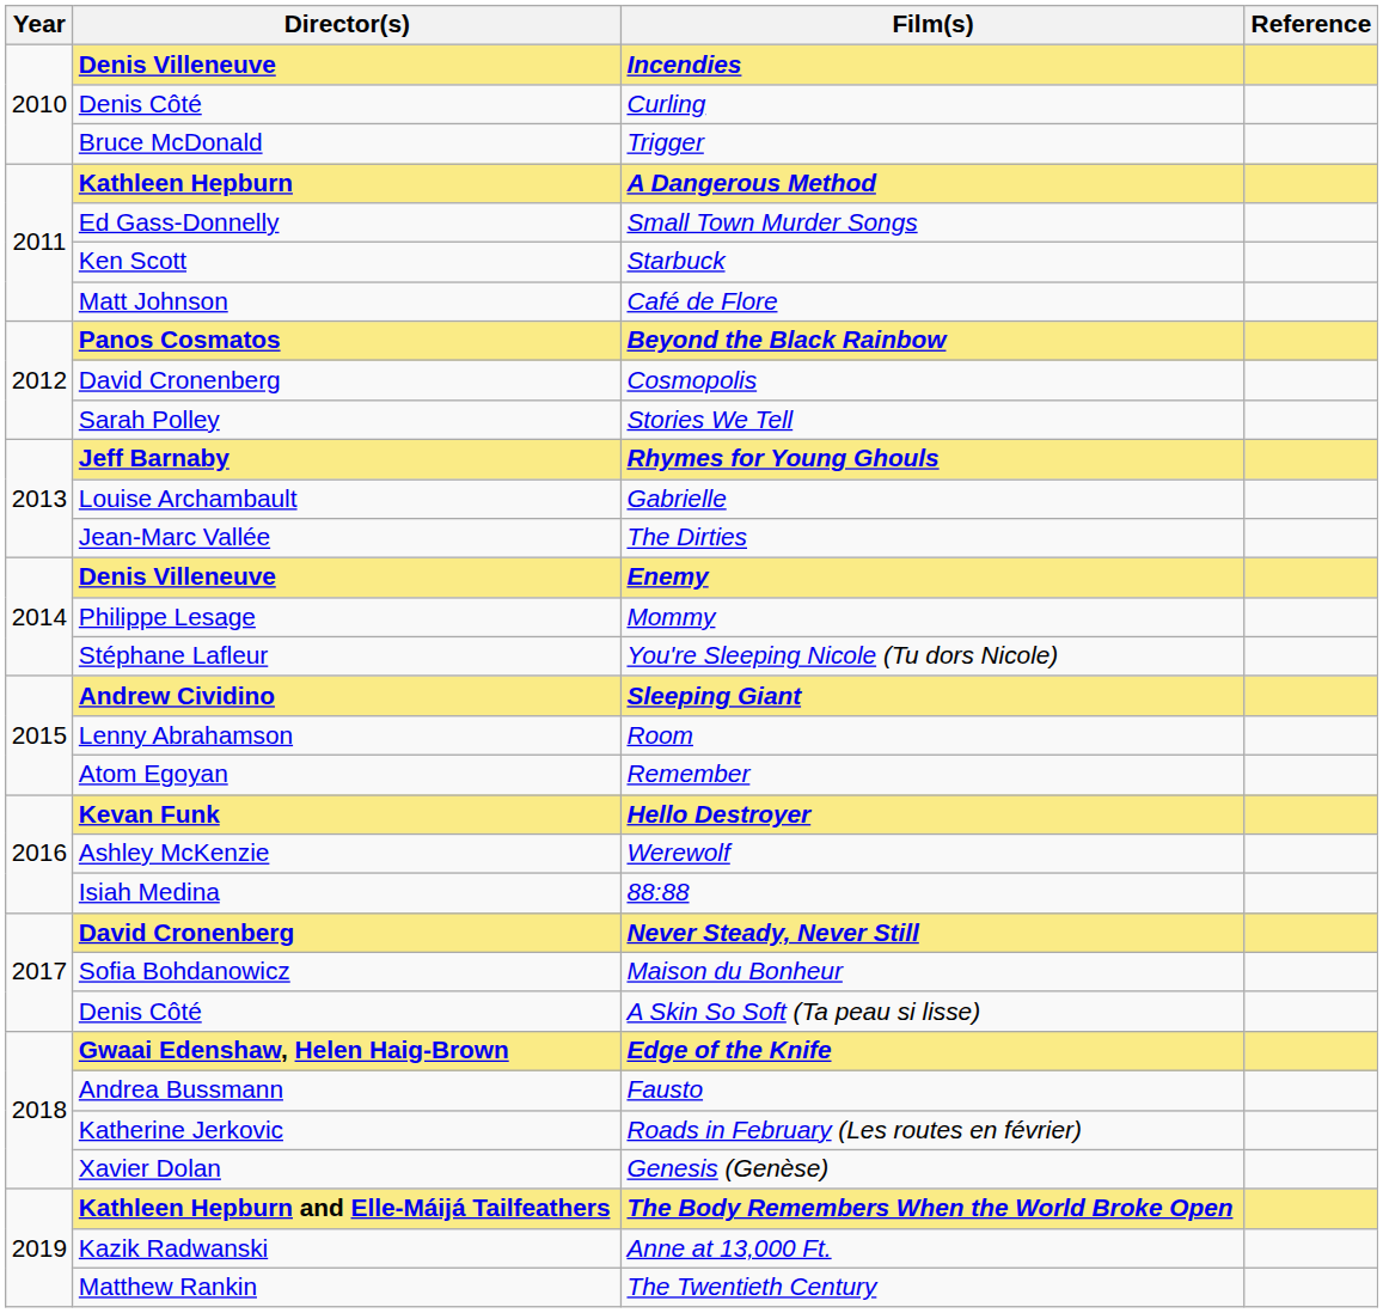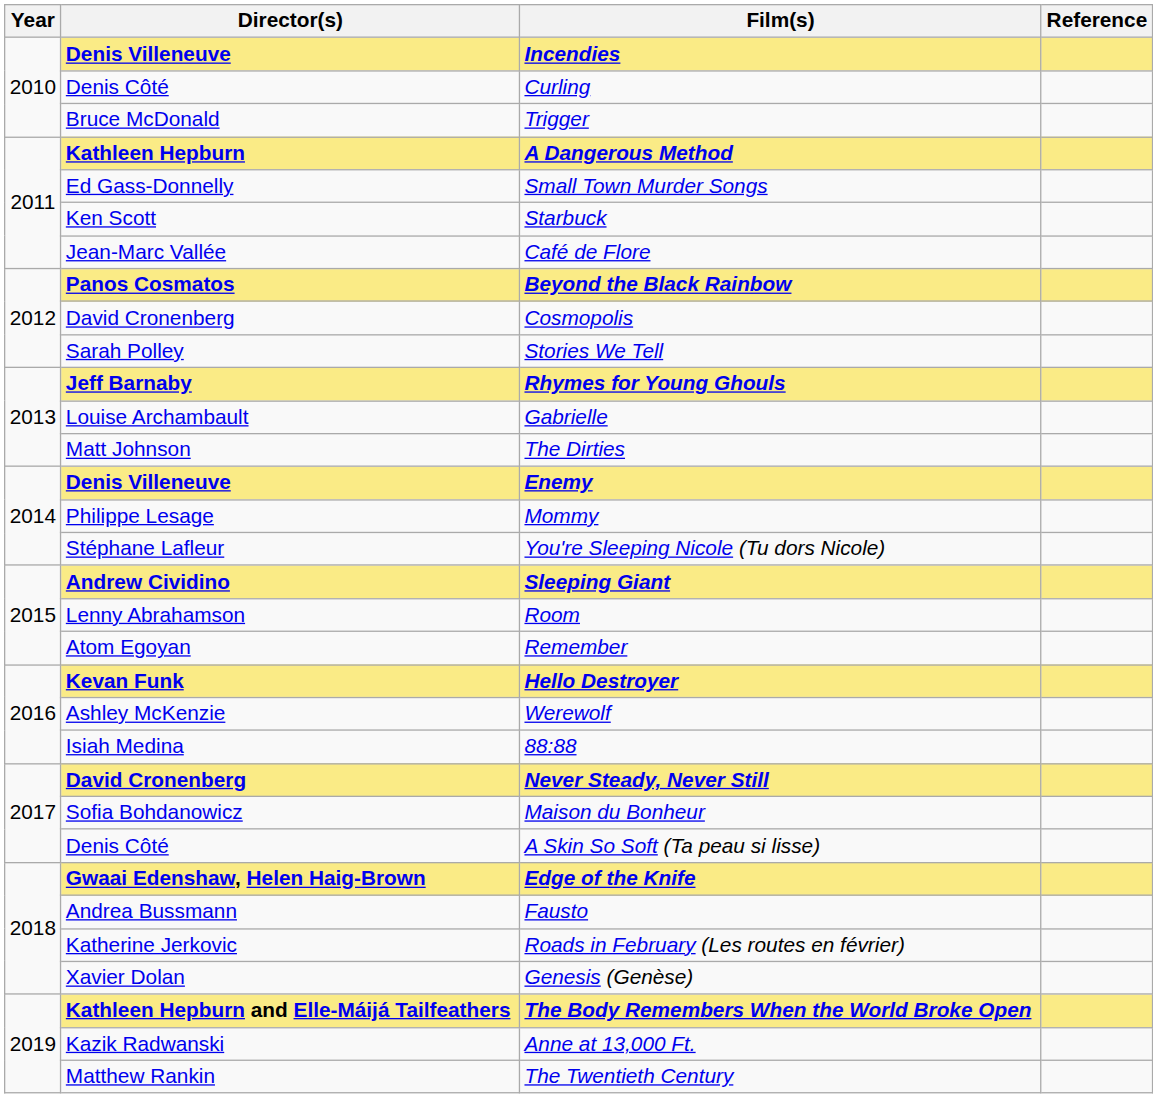Café de Flore | Director(s): Matt Johnson -> Jean-Marc Vallée
The Dirties | Director(s): Jean-Marc Vallée -> Matt Johnson
